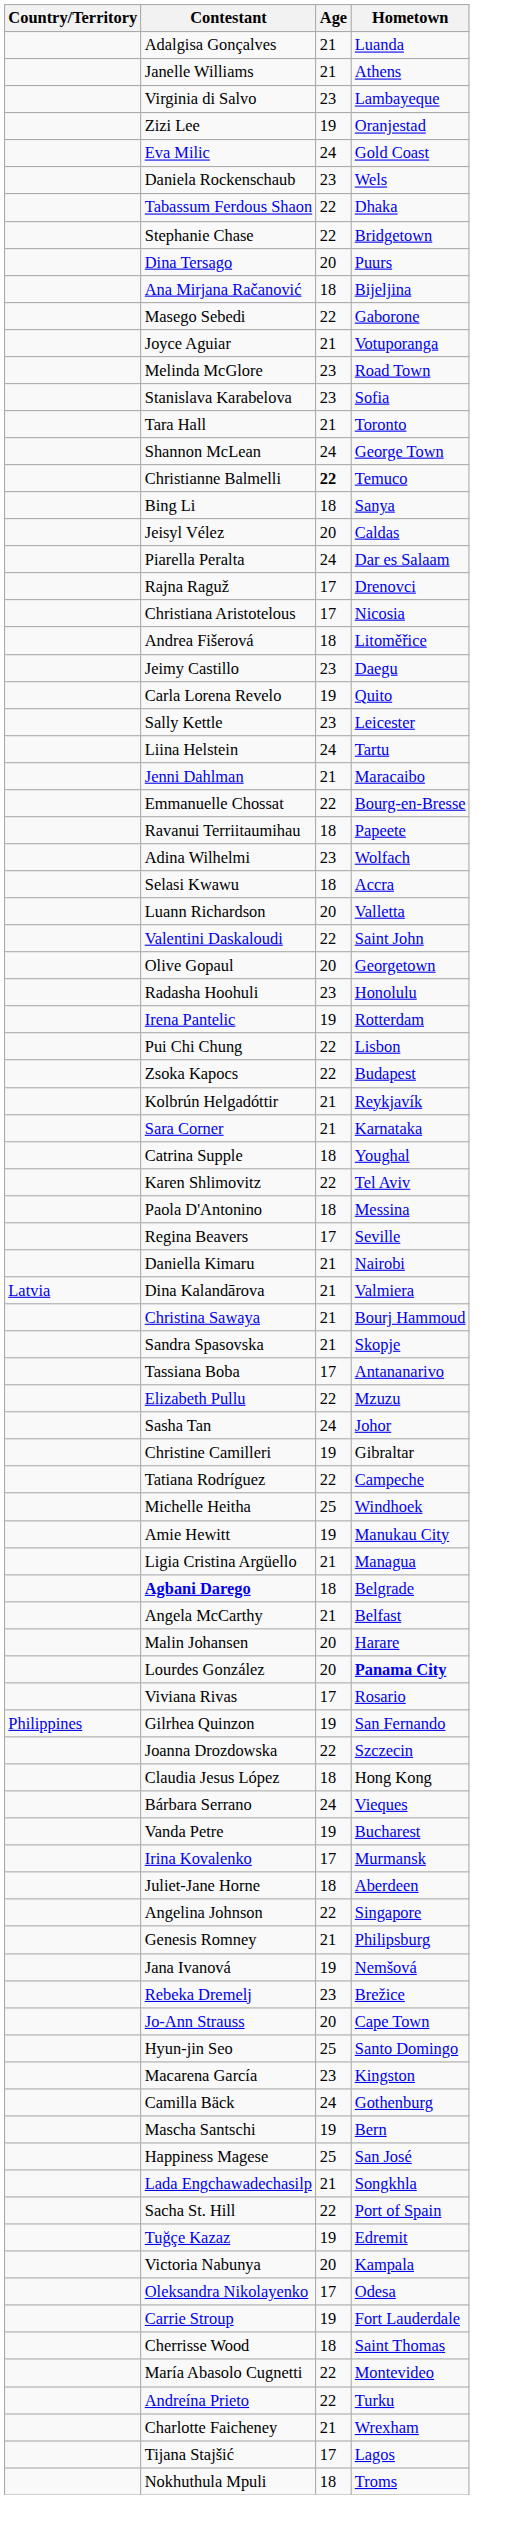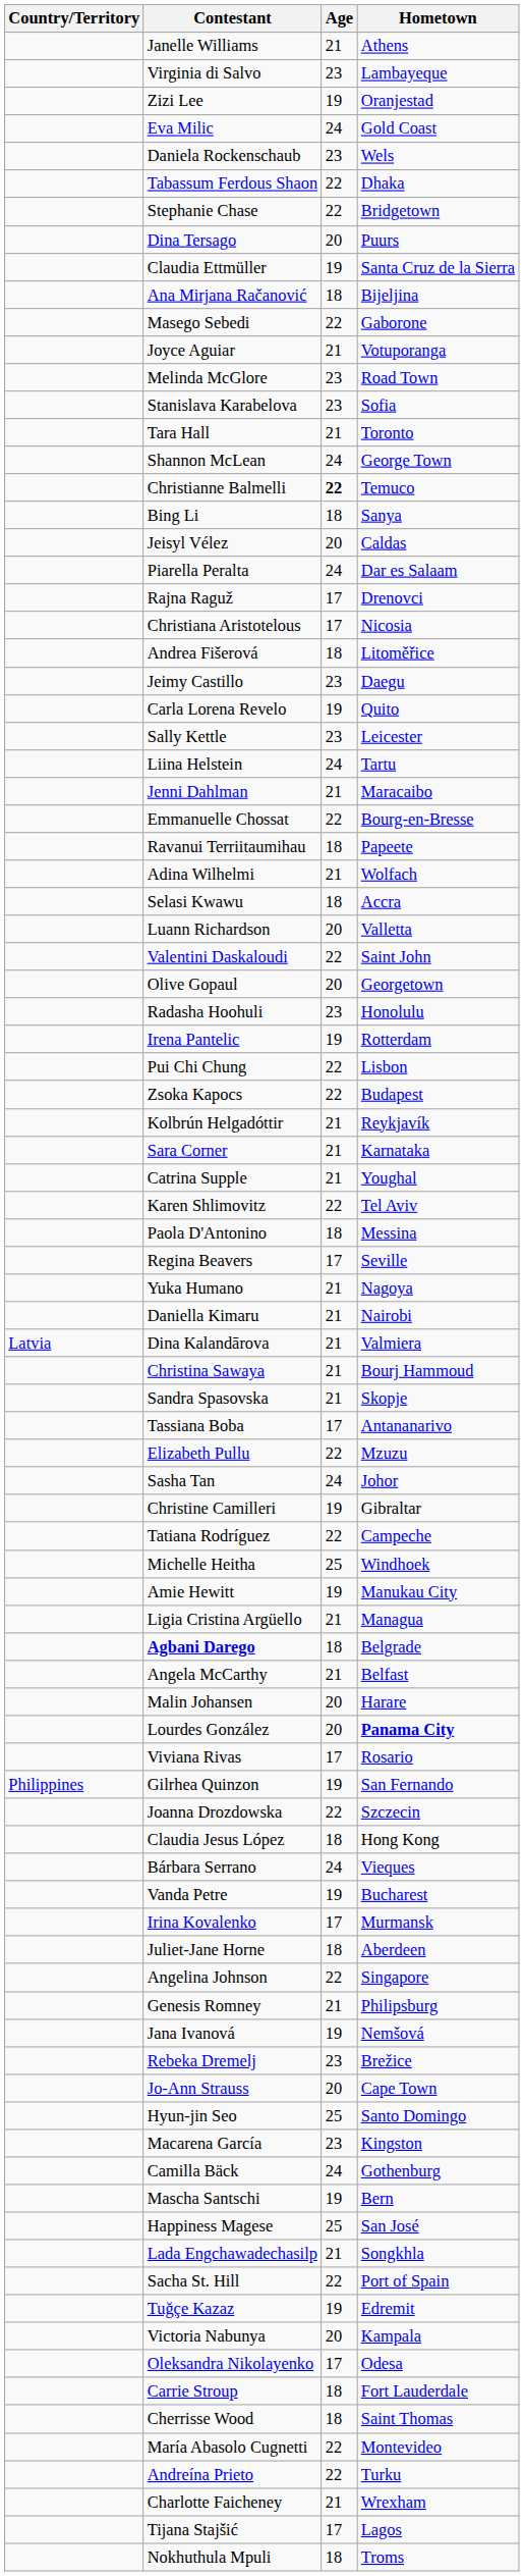- row: Adalgisa Gonçalves | 21 | Luanda
+ row: Claudia Ettmüller | 19 | Santa Cruz de la Sierra
Adina Wilhelmi | Age: 23 -> 21
Catrina Supple | Age: 18 -> 21
+ row: Yuka Humano | 21 | Nagoya
Carrie Stroup | Age: 19 -> 18
